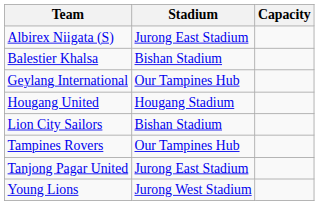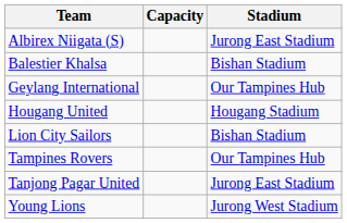columns swapped: Stadium <-> Capacity
